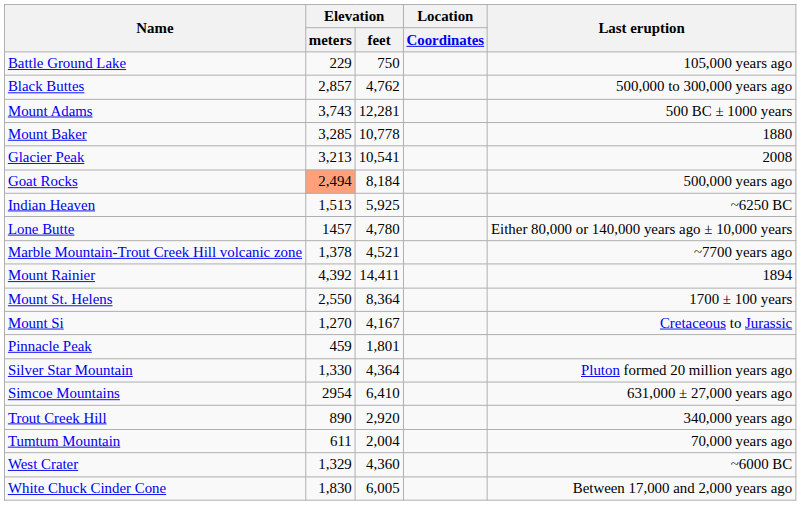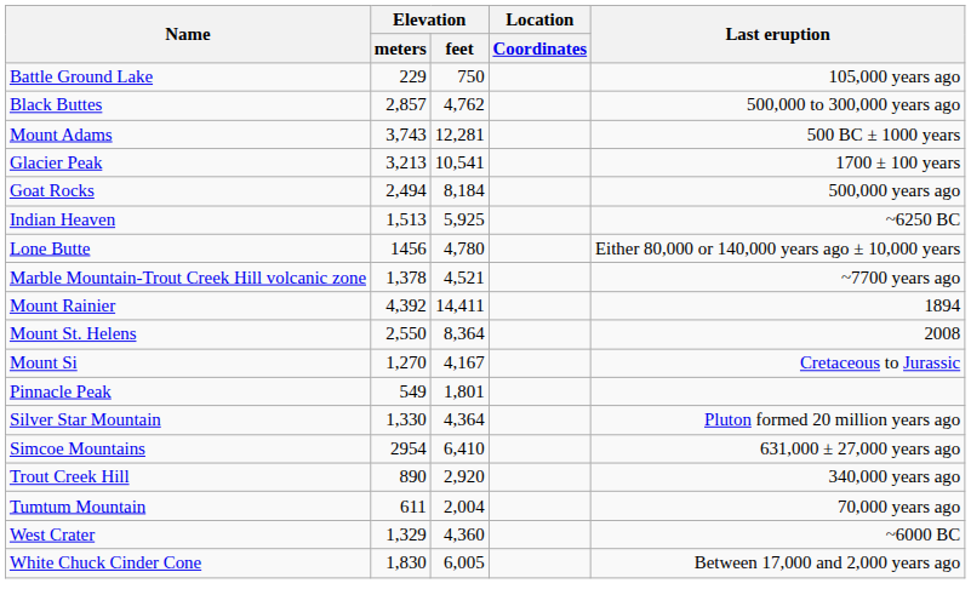- row: Mount Baker | 3,285 | 10,778 | 1880
Glacier Peak | Last eruption: 2008 -> 1700 ± 100 years
Goat Rocks | Elevation / meters: lightsalmon background -> no background
Lone Butte | Elevation / meters: 1457 -> 1456
Mount St. Helens | Last eruption: 1700 ± 100 years -> 2008
Pinnacle Peak | Elevation / meters: 459 -> 549
